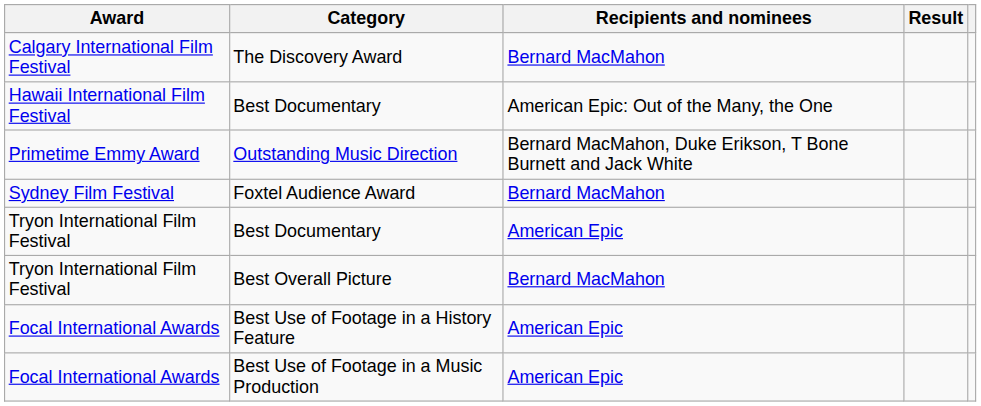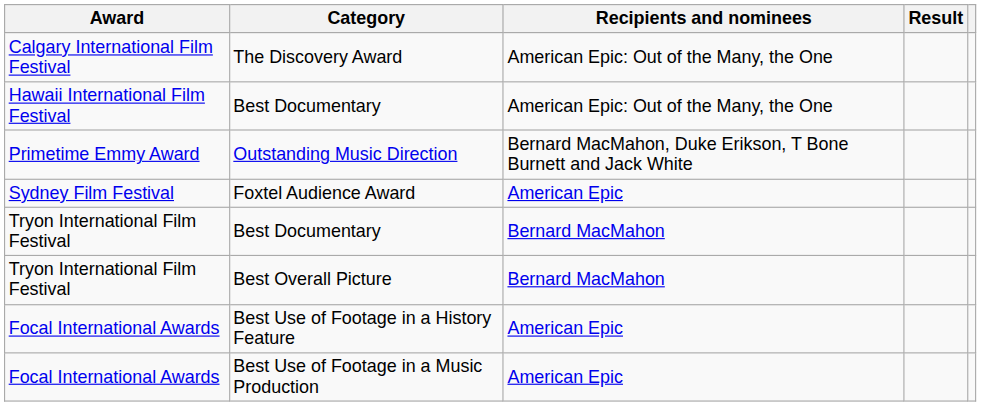The Discovery Award | Recipients and nominees: Bernard MacMahon -> American Epic: Out of the Many, the One
Foxtel Audience Award | Recipients and nominees: Bernard MacMahon -> American Epic
Tryon International Film Festival / Best Documentary | Recipients and nominees: American Epic -> Bernard MacMahon
